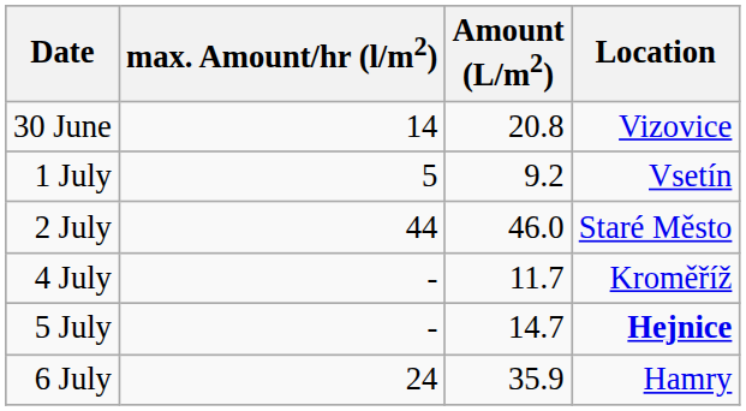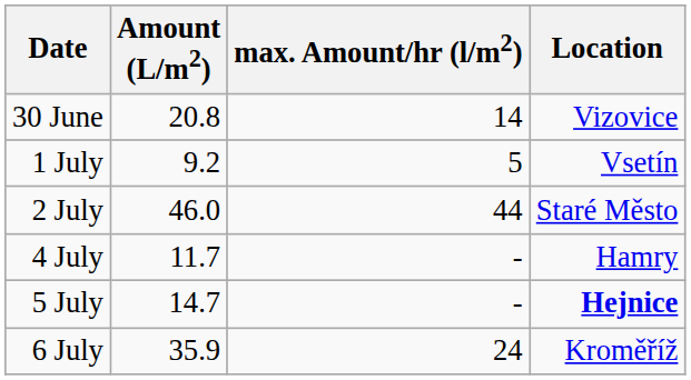columns swapped: Amount (L/m2) <-> max. Amount/hr (l/m2)
4 July | Location: Kroměříž -> Hamry
6 July | Location: Hamry -> Kroměříž
